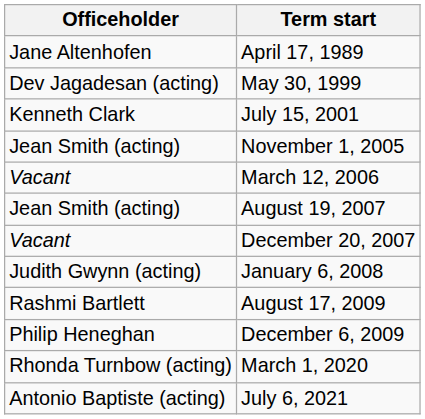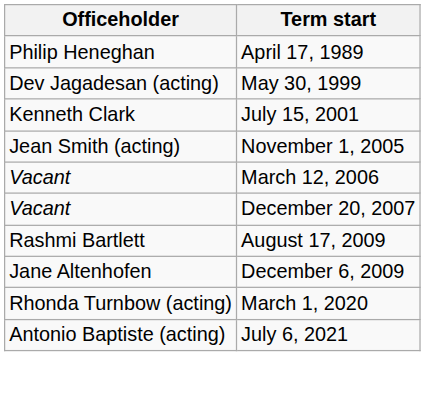April 17, 1989 | Officeholder: Jane Altenhofen -> Philip Heneghan
- row: Jean Smith (acting) | August 19, 2007
- row: Judith Gwynn (acting) | January 6, 2008
December 6, 2009 | Officeholder: Philip Heneghan -> Jane Altenhofen
